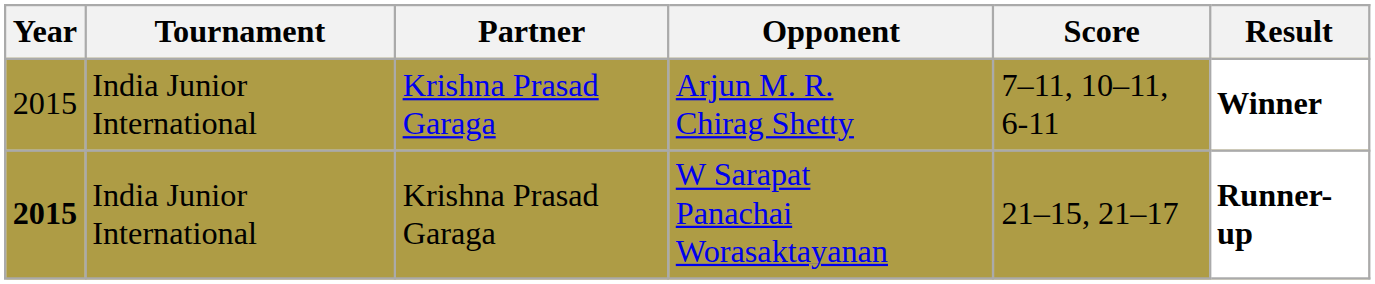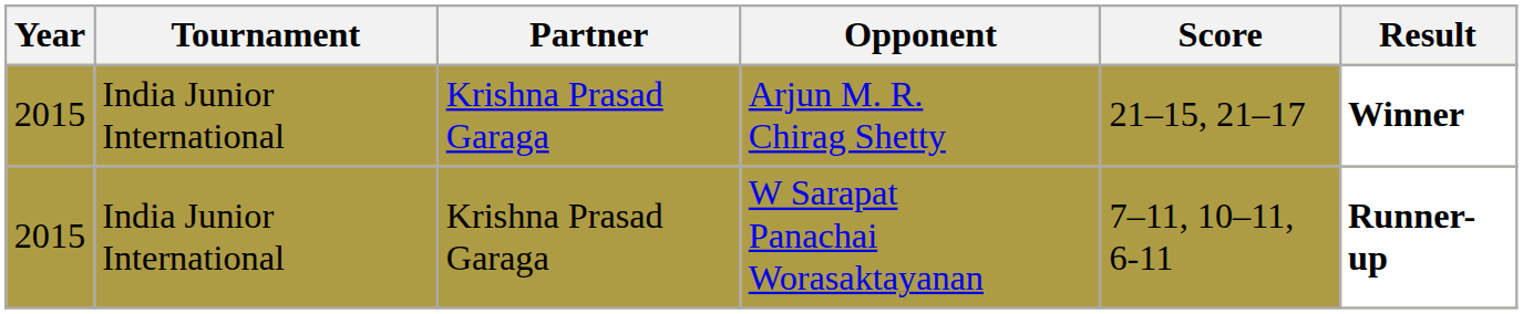Arjun M. R. Chirag Shetty | Score: 7–11, 10–11, 6-11 -> 21–15, 21–17
W Sarapat Panachai Worasaktayanan | Year: bold -> normal
W Sarapat Panachai Worasaktayanan | Score: 21–15, 21–17 -> 7–11, 10–11, 6-11
